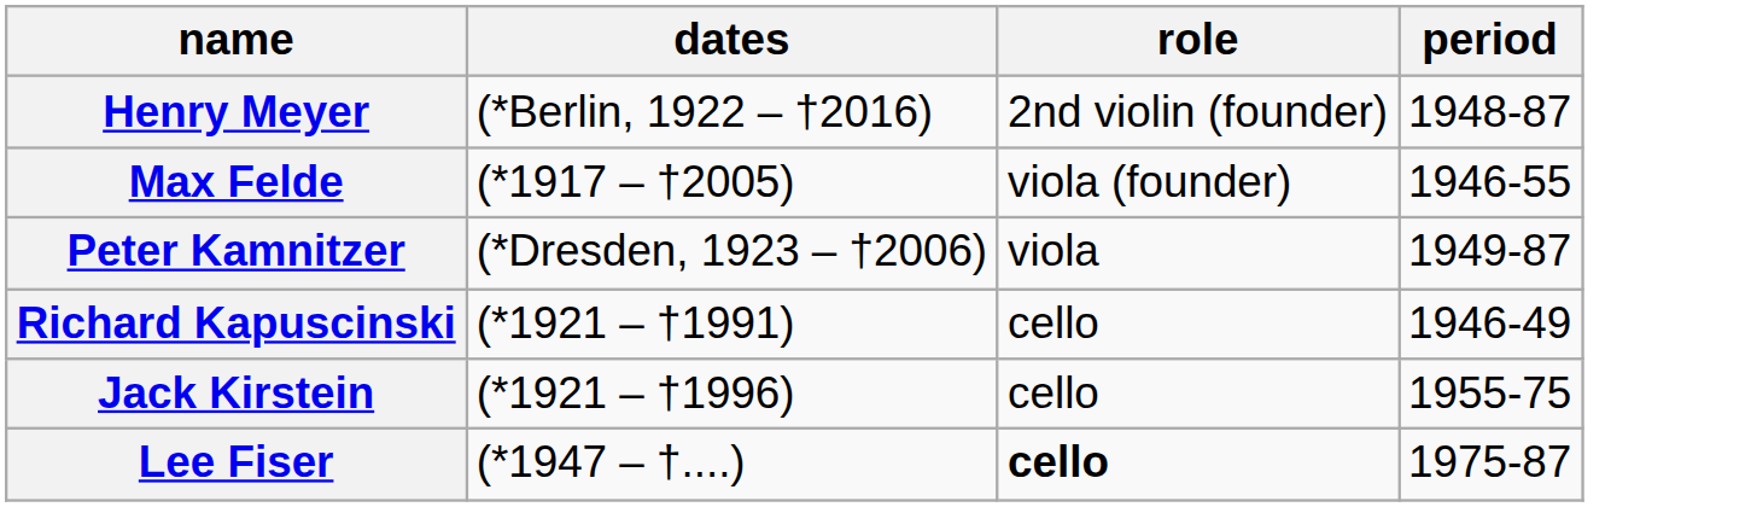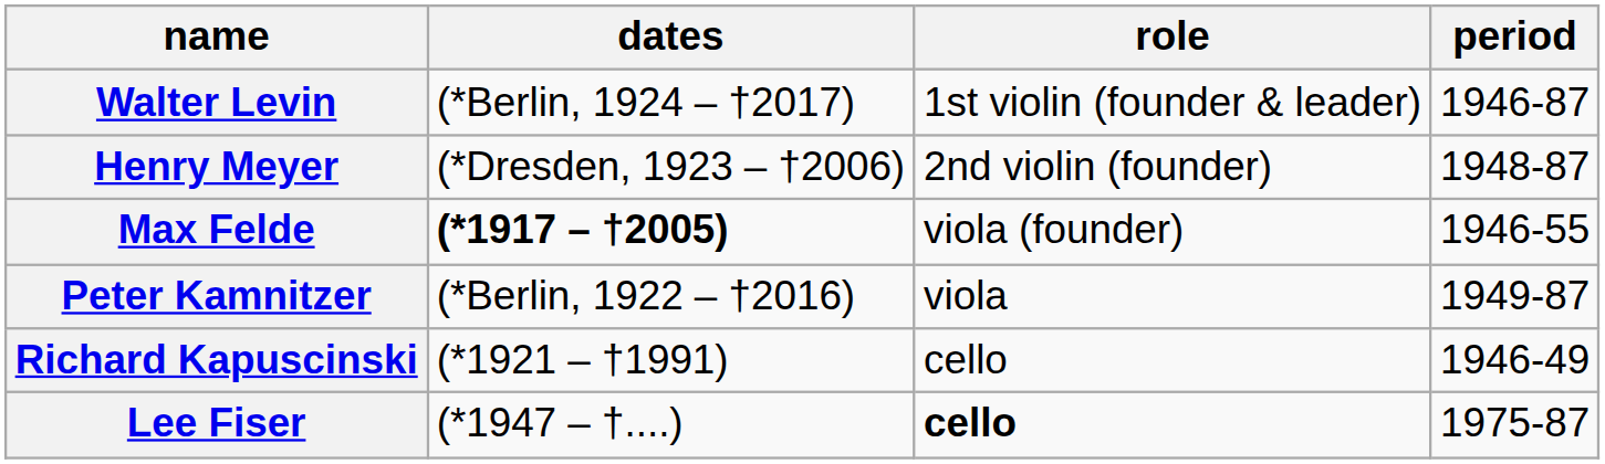+ row: Walter Levin | (*Berlin, 1924 – †2017) | 1st violin (founder & leader) | 1946-87
Henry Meyer | dates: (*Berlin, 1922 – †2016) -> (*Dresden, 1923 – †2006)
Max Felde | dates: normal -> bold
Peter Kamnitzer | dates: (*Dresden, 1923 – †2006) -> (*Berlin, 1922 – †2016)
- row: Jack Kirstein | (*1921 – †1996) | cello | 1955-75
